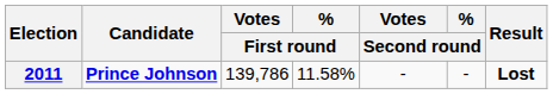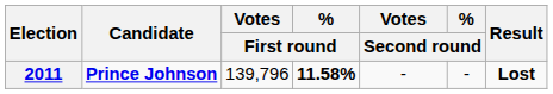2011 | Votes / First round: 139,786 -> 139,796
2011 | % / First round: normal -> bold
